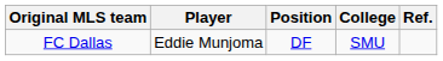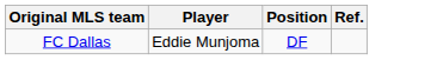- column: College | SMU
